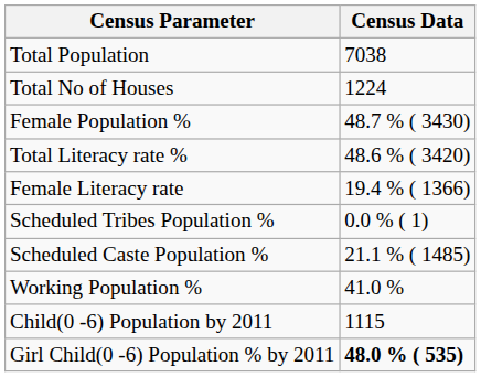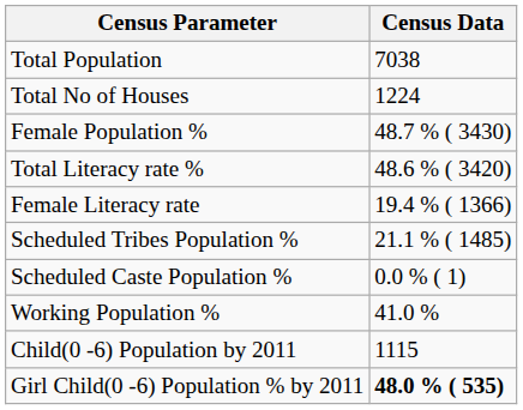Scheduled Tribes Population % | Census Data: 0.0 % ( 1) -> 21.1 % ( 1485)
Scheduled Caste Population % | Census Data: 21.1 % ( 1485) -> 0.0 % ( 1)
